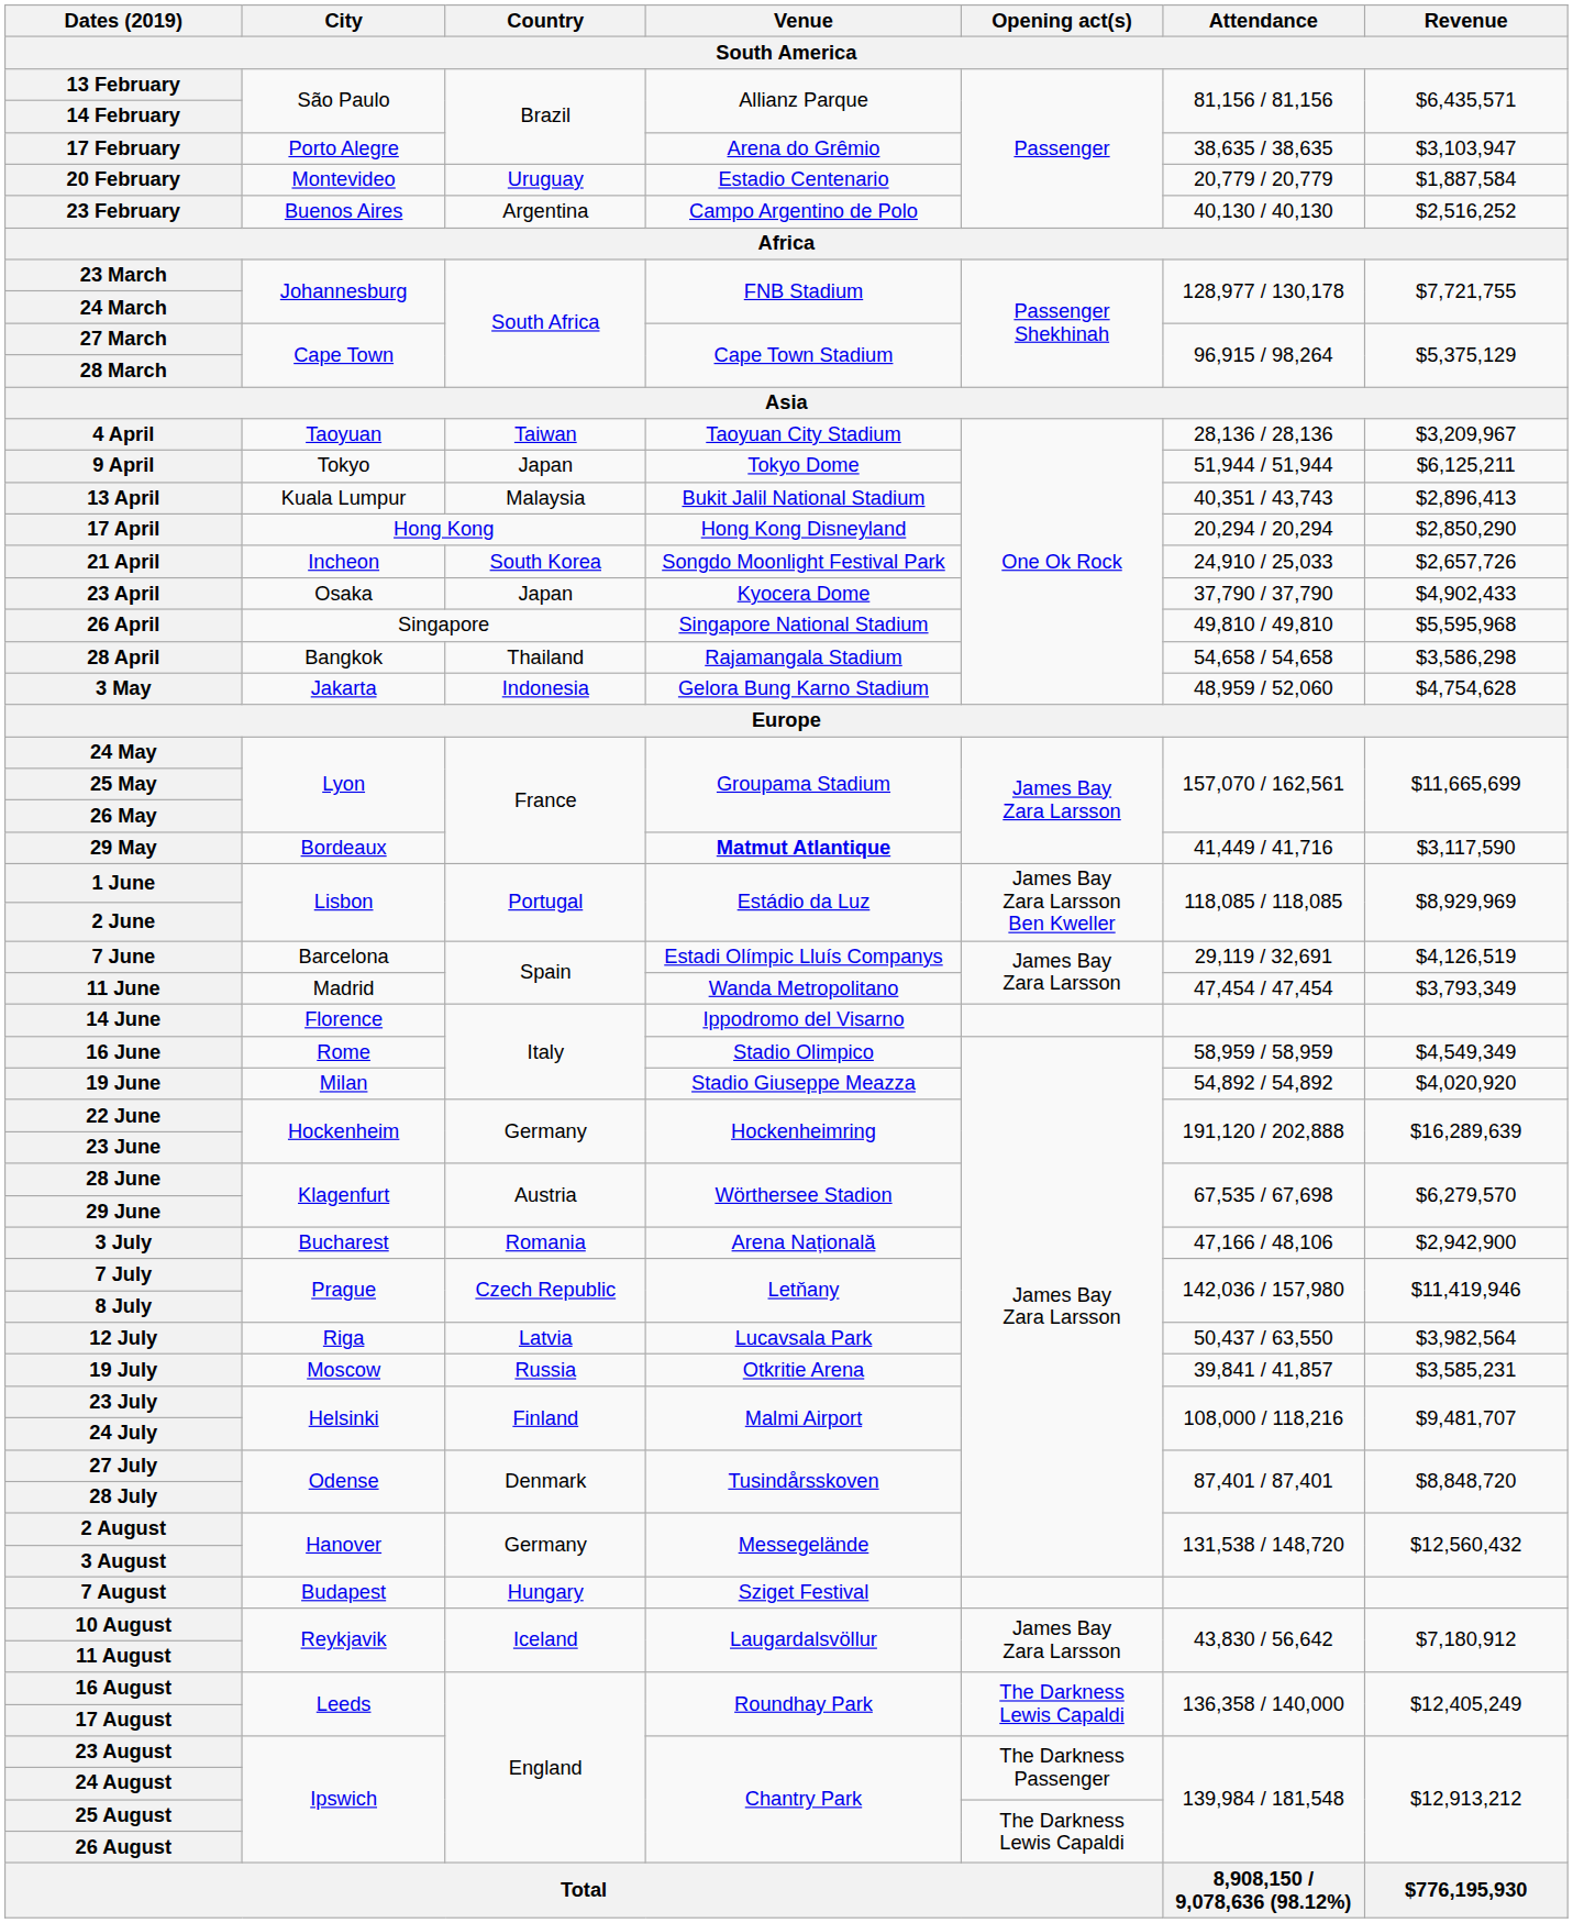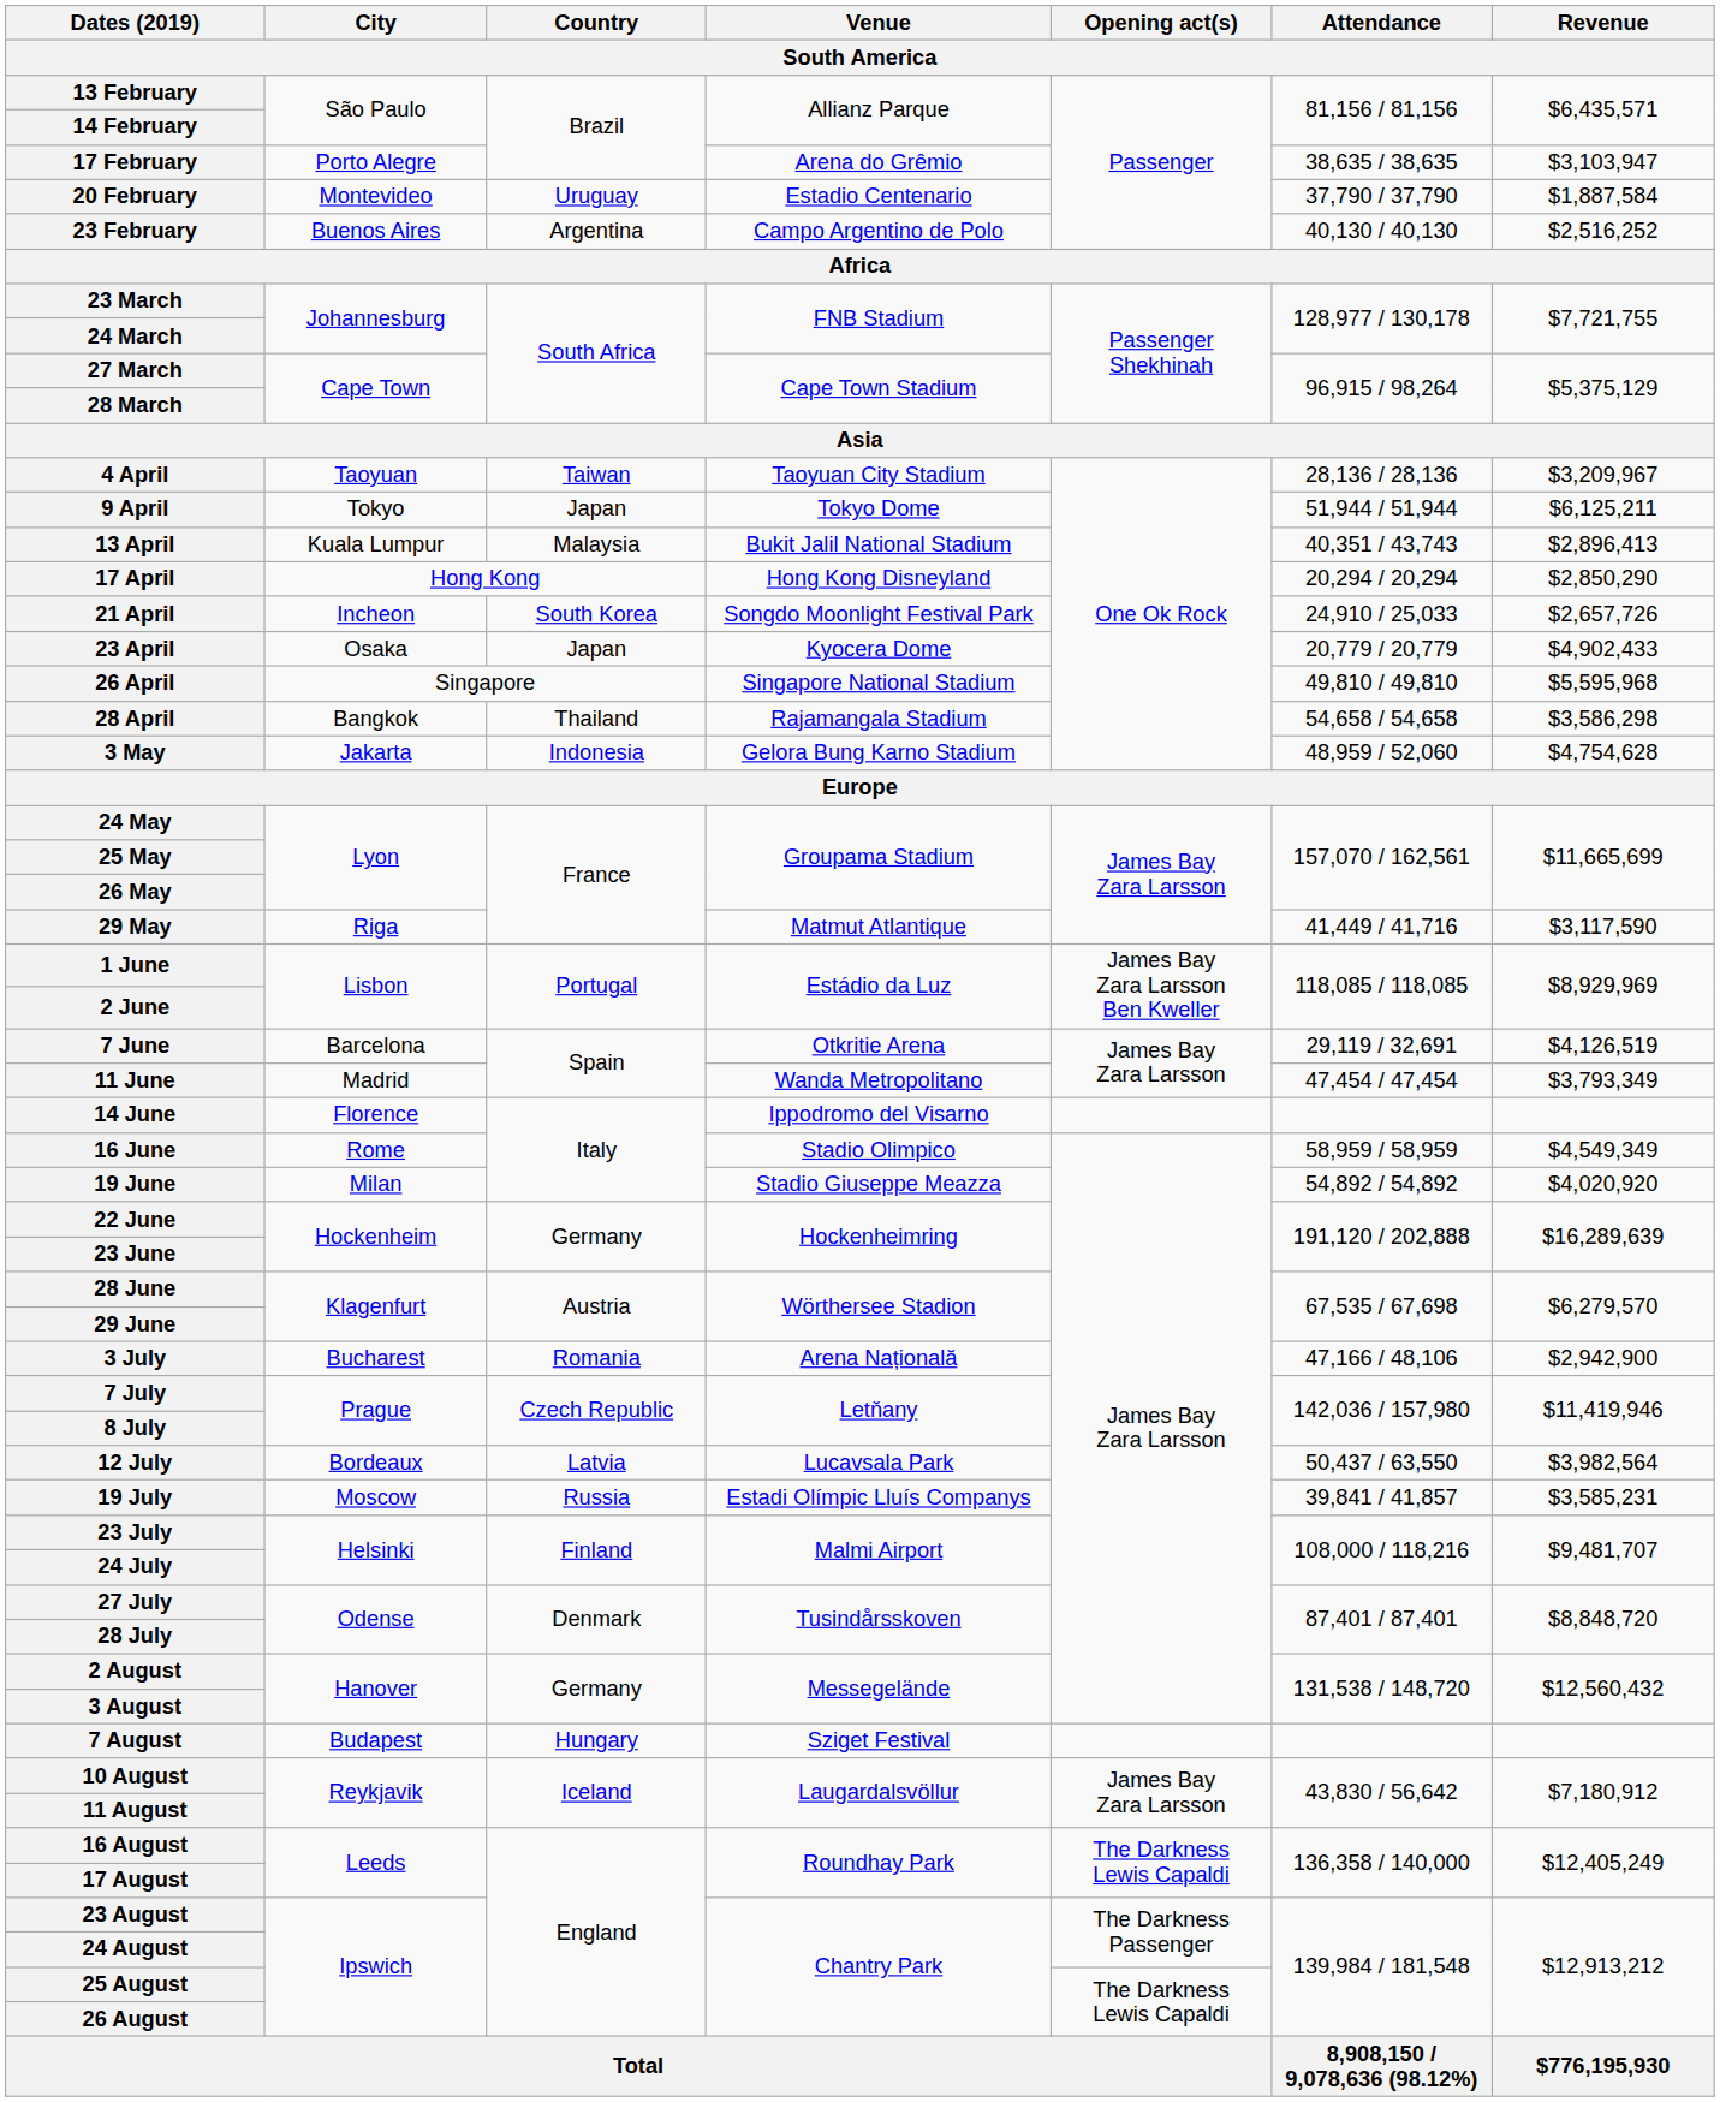20 February | Attendance: 20,779 / 20,779 -> 37,790 / 37,790
23 April | Attendance: 37,790 / 37,790 -> 20,779 / 20,779
29 May | City: Bordeaux -> Riga
29 May | Venue: bold -> normal
7 June | Venue: Estadi Olímpic Lluís Companys -> Otkritie Arena
12 July | City: Riga -> Bordeaux
19 July | Venue: Otkritie Arena -> Estadi Olímpic Lluís Companys
